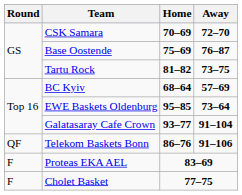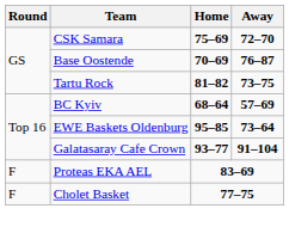CSK Samara | Home: 70–69 -> 75–69
Base Oostende | Home: 75–69 -> 70–69
- row: QF | Telekom Baskets Bonn | 86–76 | 91–106
